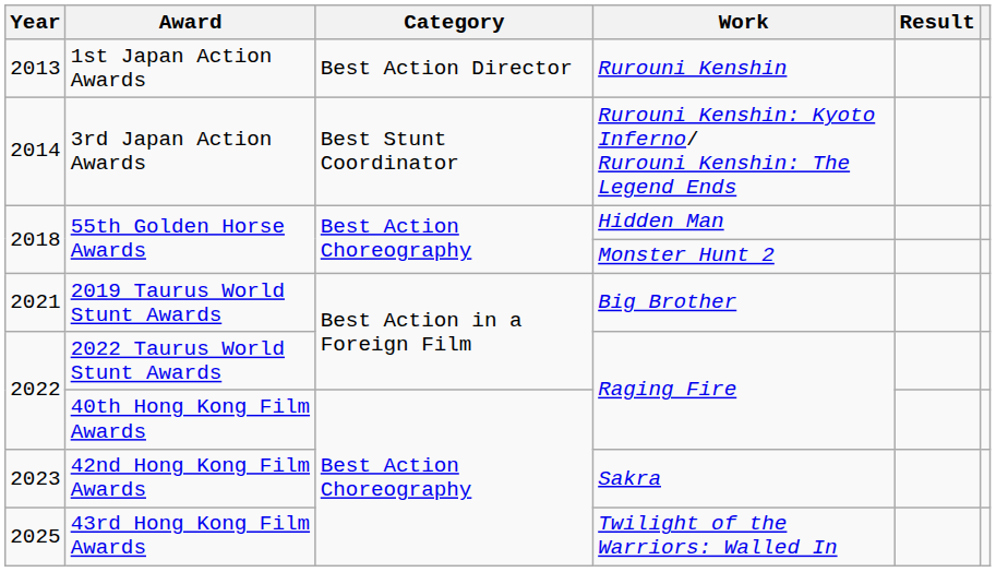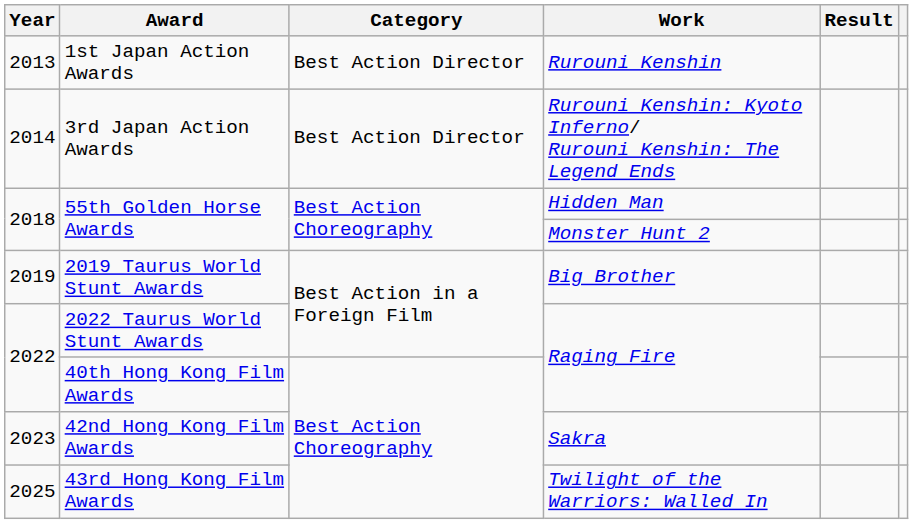3rd Japan Action Awards | Category: Best Stunt Coordinator -> Best Action Director
2019 Taurus World Stunt Awards | Year: 2021 -> 2019
